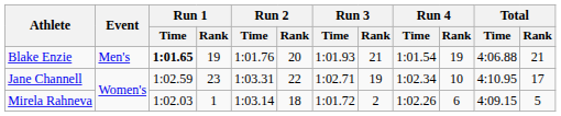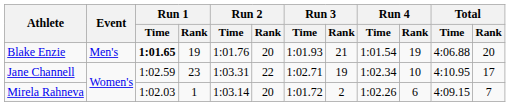Blake Enzie | Total / Rank: 21 -> 20
Mirela Rahneva | Run 2 / Rank: 18 -> 20
Mirela Rahneva | Total / Rank: 5 -> 7
